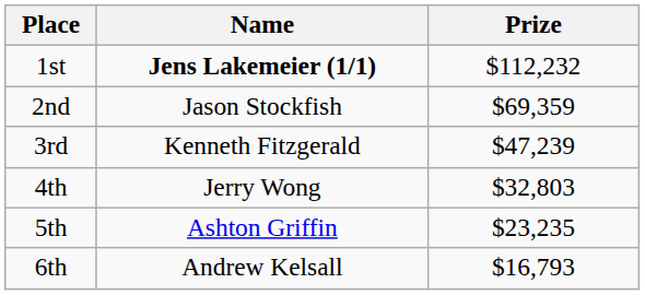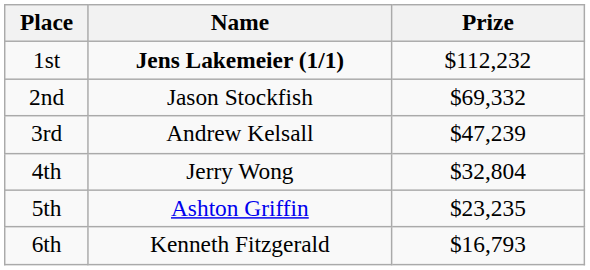2nd | Prize: $69,359 -> $69,332
3rd | Name: Kenneth Fitzgerald -> Andrew Kelsall
4th | Prize: $32,803 -> $32,804
6th | Name: Andrew Kelsall -> Kenneth Fitzgerald
